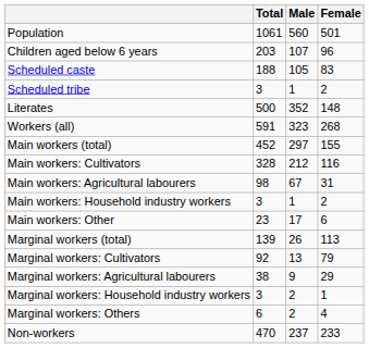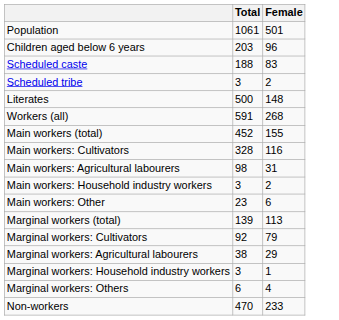- column: Male | 560 | 107 | 105 | 1 | 352 | 323 | 297 | 212 | 67 | 1 | 17 | 26 | 13 | 9 | 2 | 2 | 237
